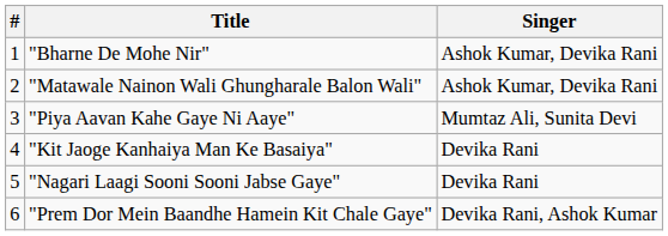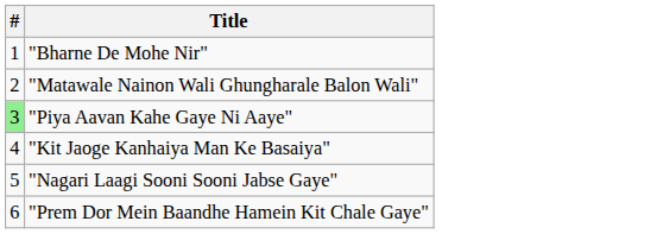- column: Singer | Ashok Kumar, Devika Rani | Ashok Kumar, Devika Rani | Mumtaz Ali, Sunita Devi | Devika Rani | Devika Rani | Devika Rani, Ashok Kumar
"Piya Aavan Kahe Gaye Ni Aaye" | #: no background -> lightgreen background
